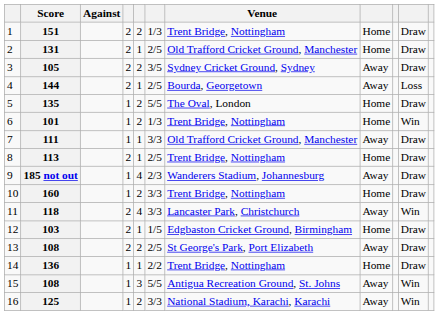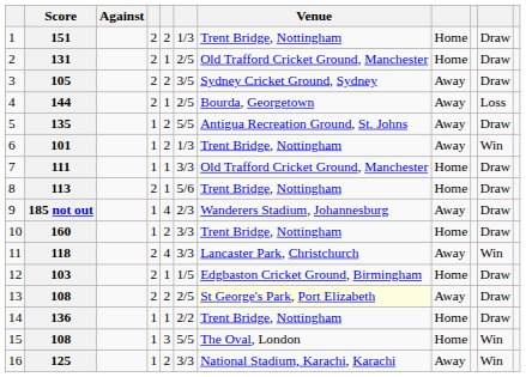135 | Venue: The Oval, London -> Antigua Recreation Ground, St. Johns
135 | column 8: Home -> Away
101 | column 8: Home -> Away
111 | column 8: Away -> Home
113 | column 6: 2/5 -> 5/6
13 / 108 | Venue: no background -> lightyellow background
15 / 108 | Venue: Antigua Recreation Ground, St. Johns -> The Oval, London
15 / 108 | column 8: Away -> Home
